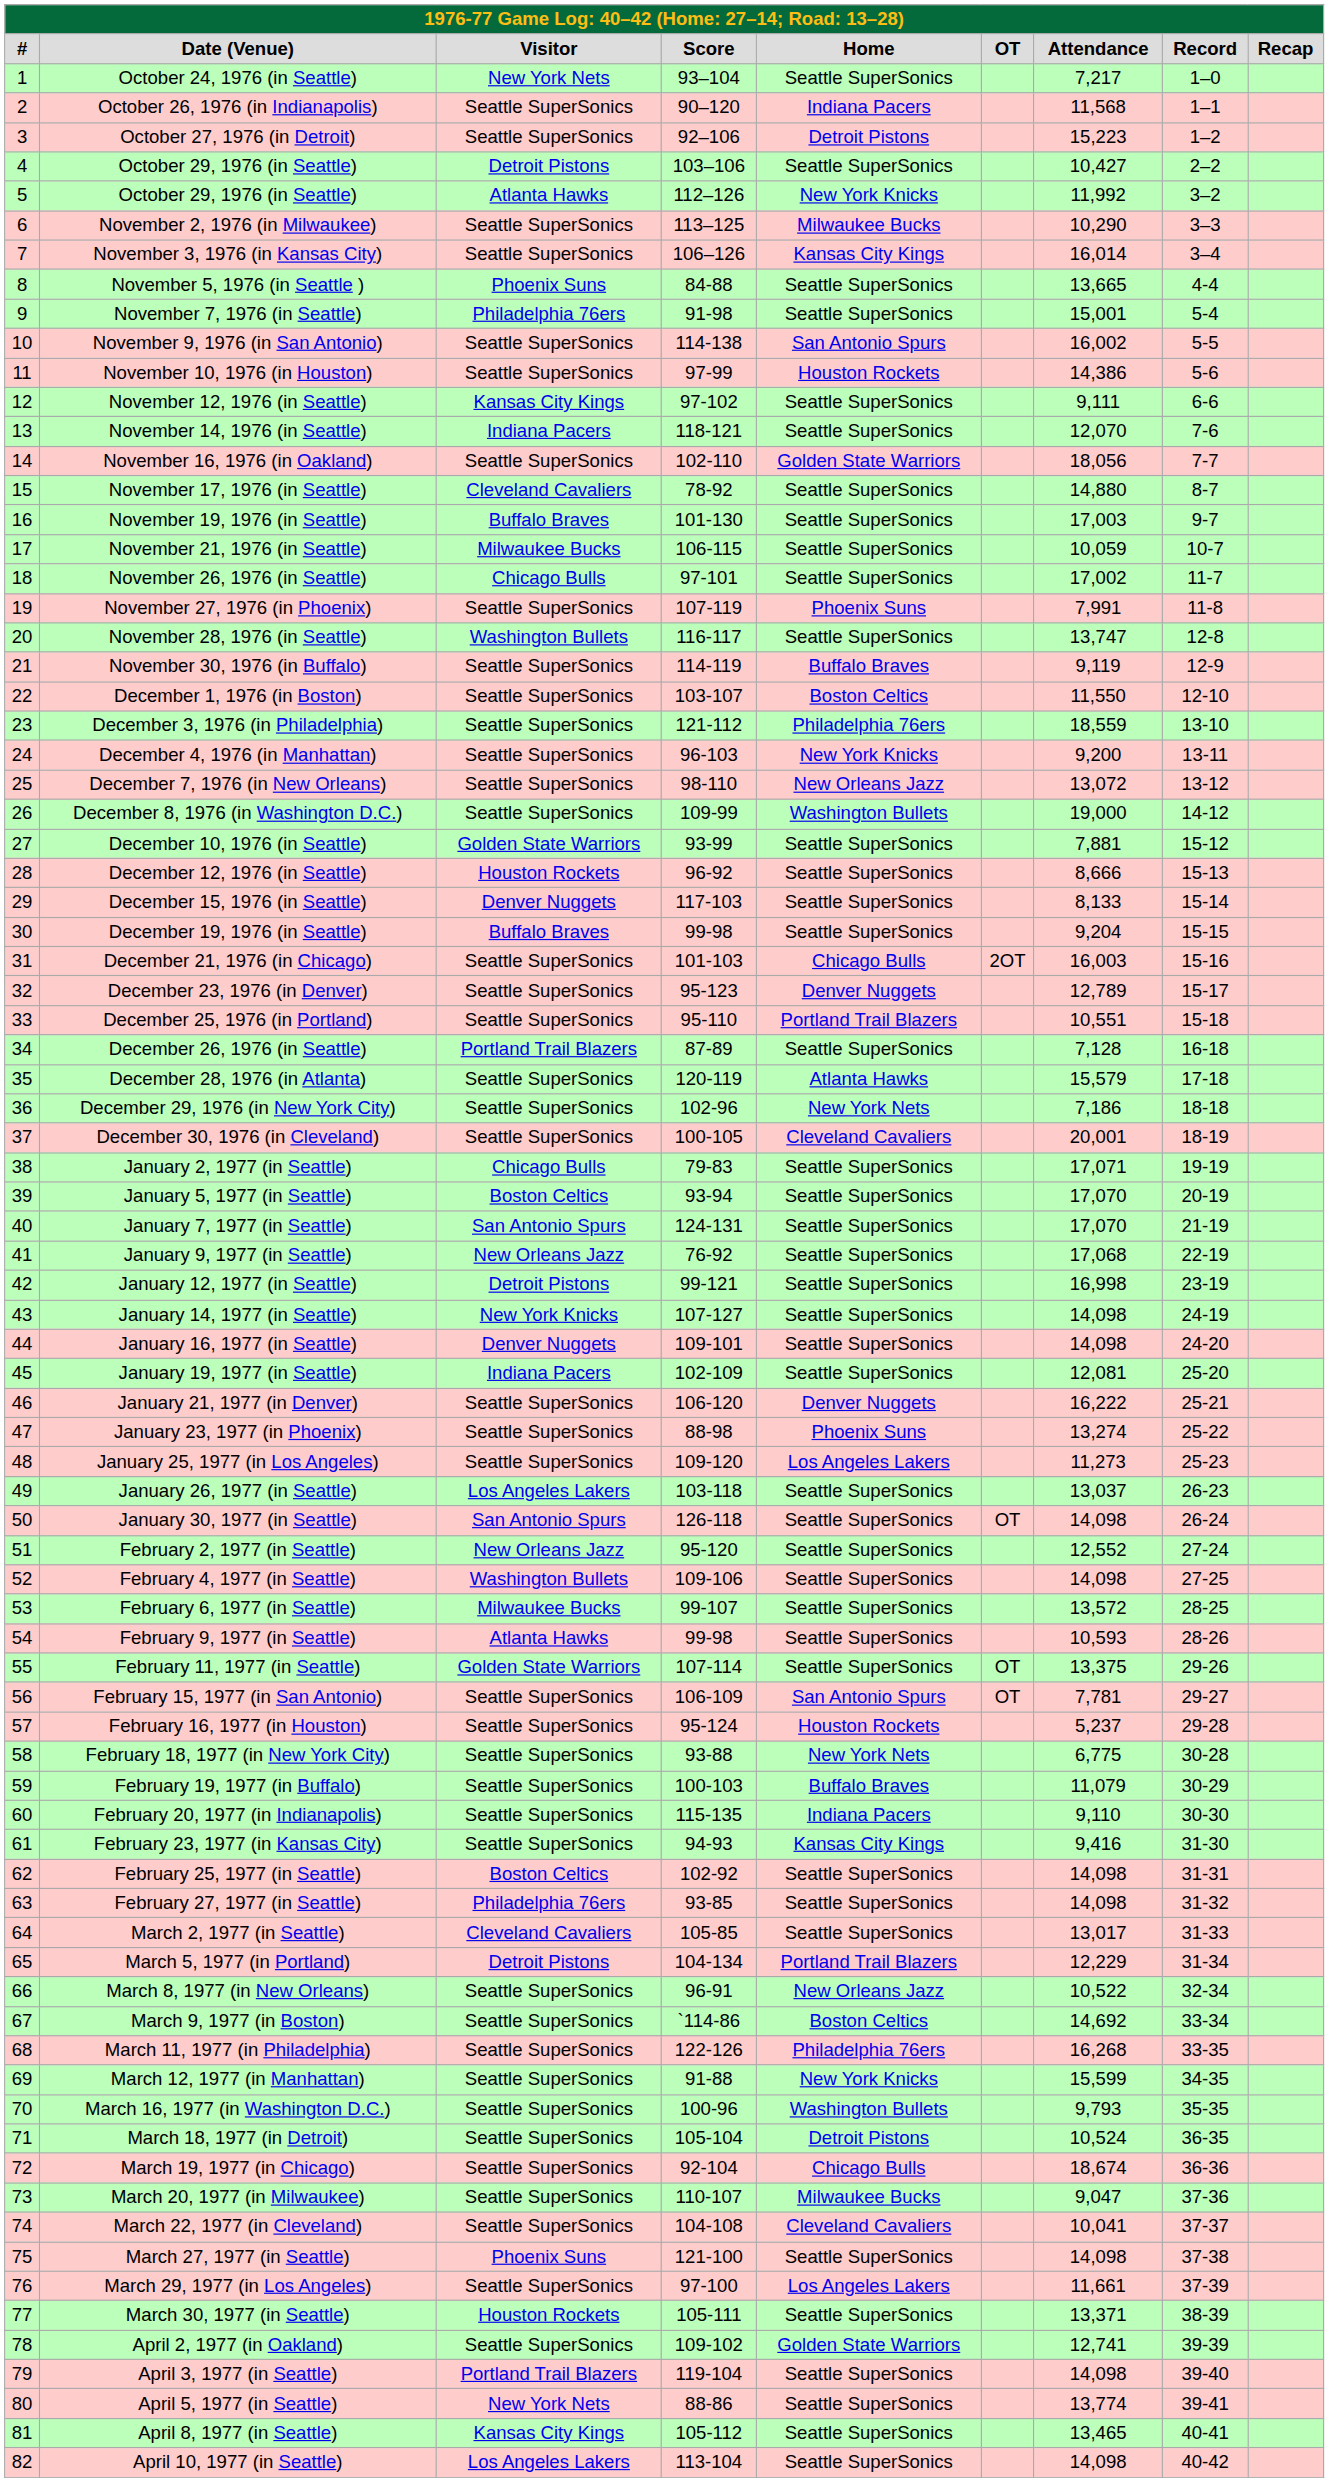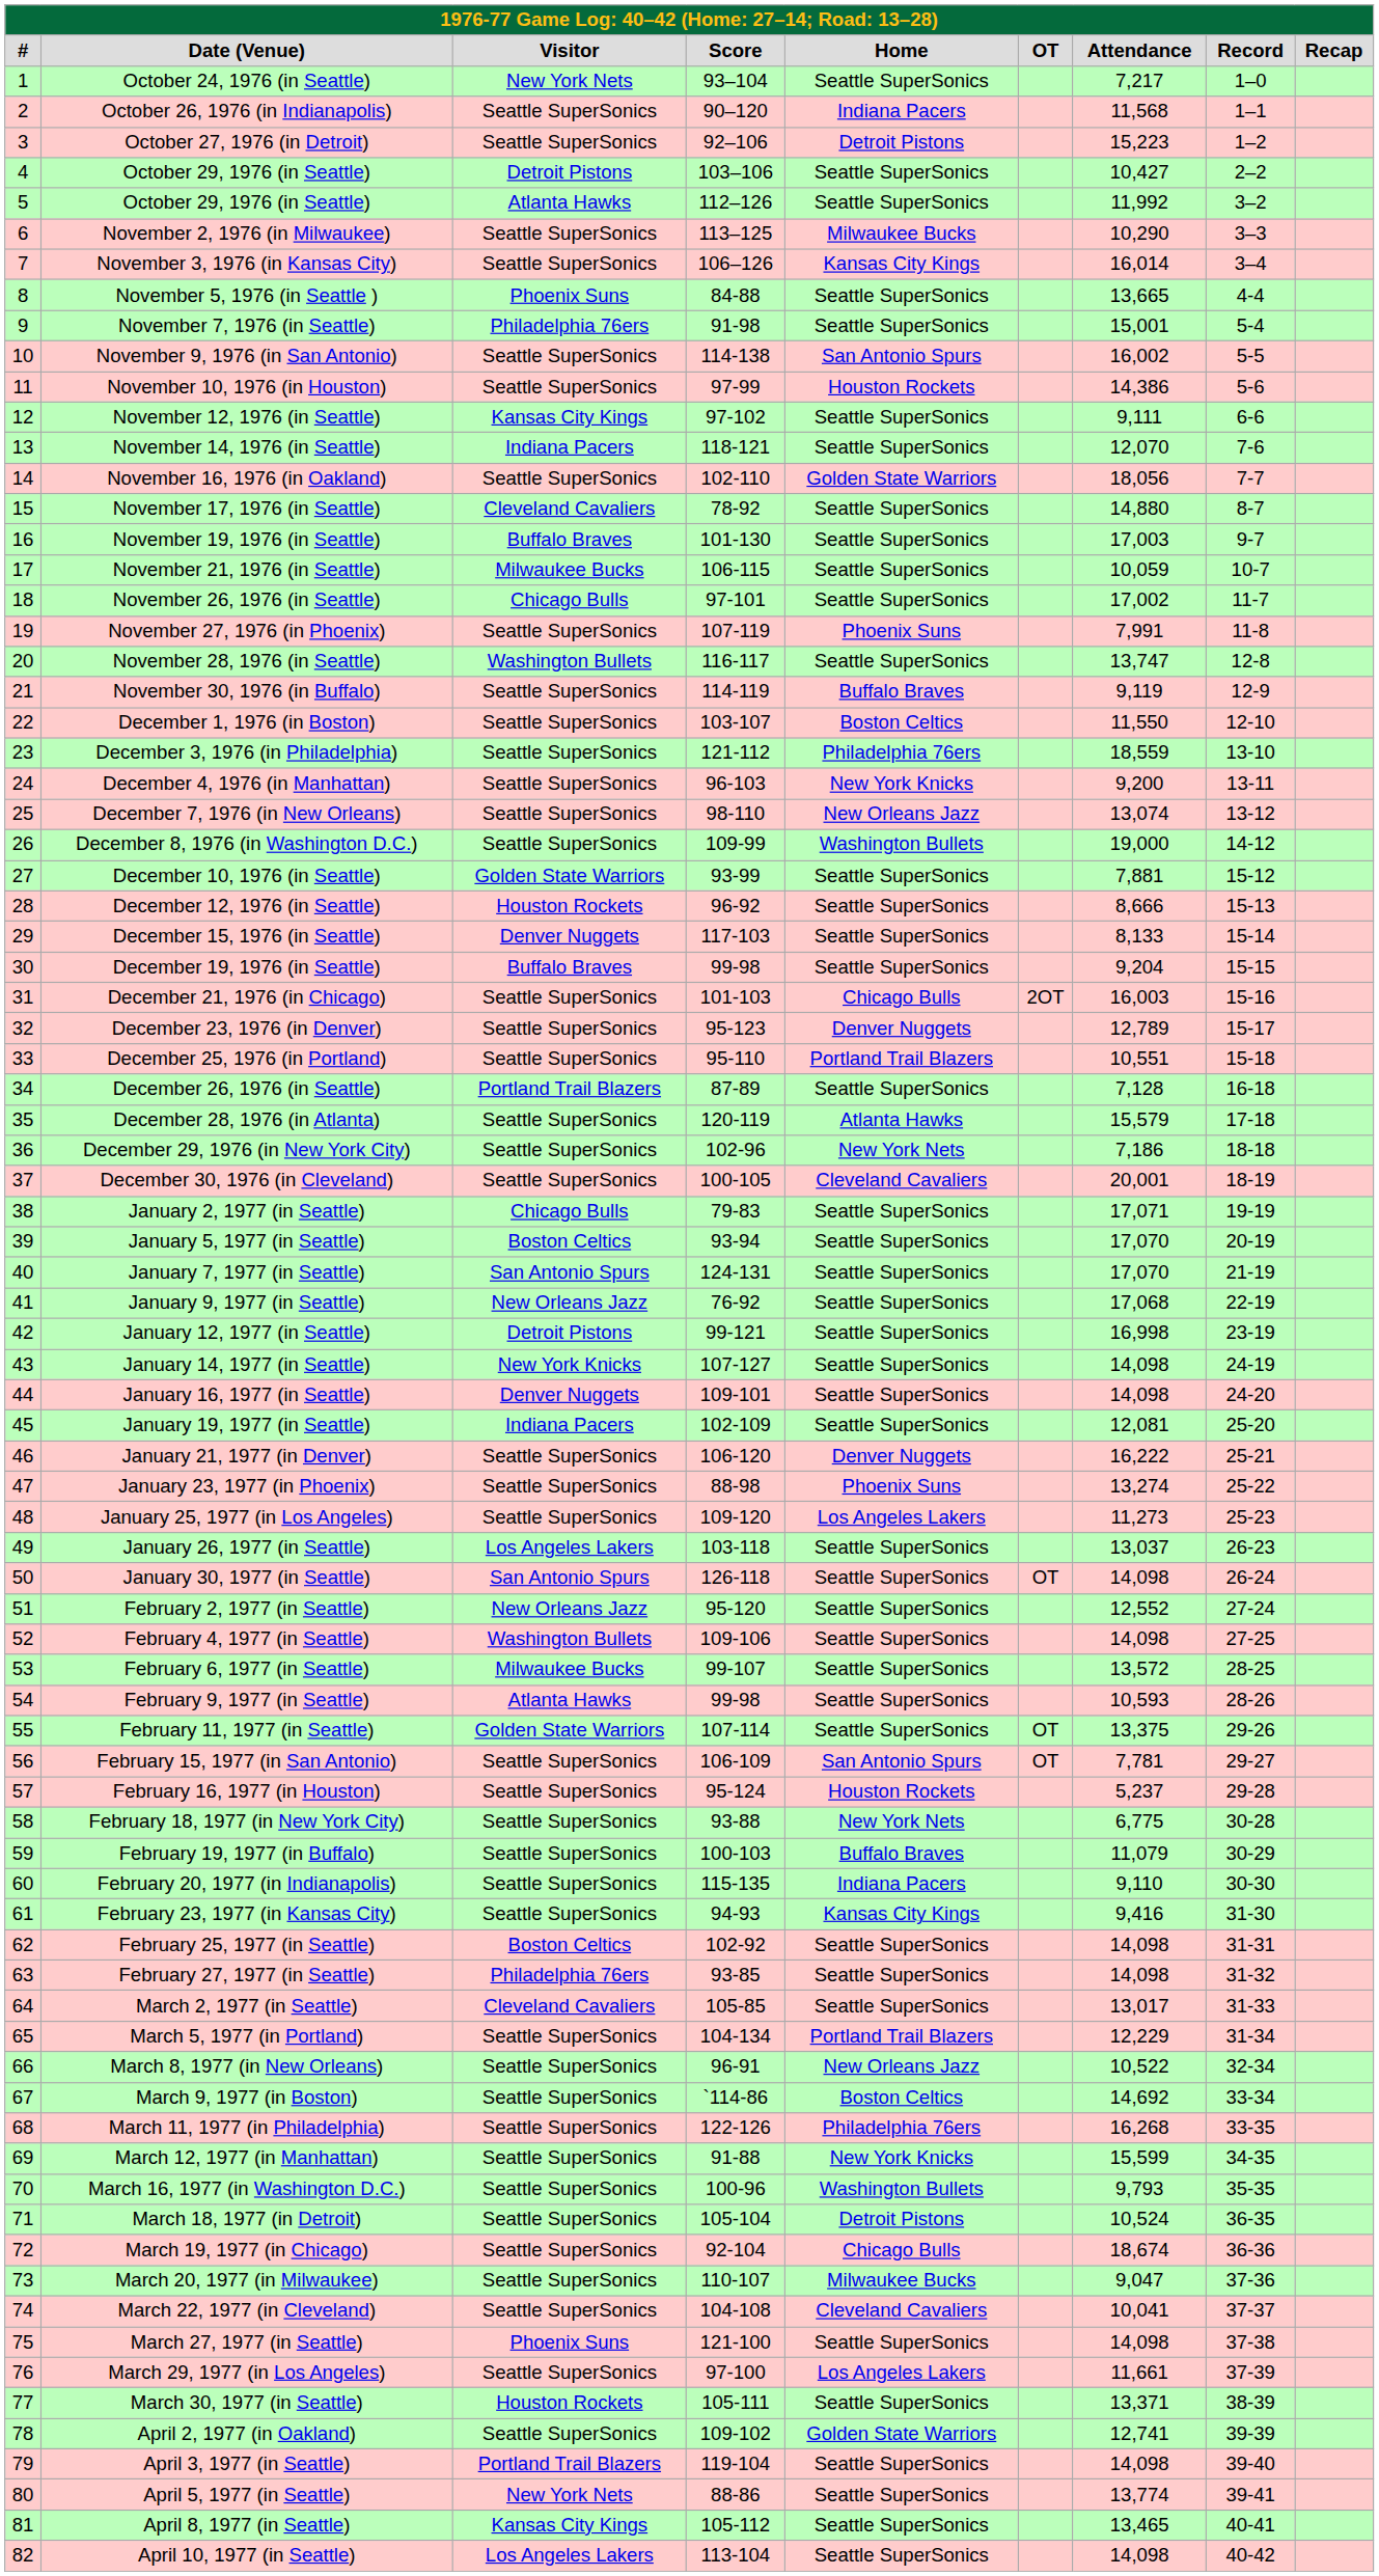5 / October 29, 1976 (in Seattle) | Home: New York Knicks -> Seattle SuperSonics
December 7, 1976 (in New Orleans) | Attendance: 13,072 -> 13,074
March 5, 1977 (in Portland) | Visitor: Detroit Pistons -> Seattle SuperSonics
